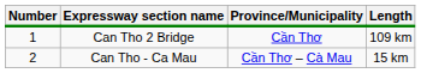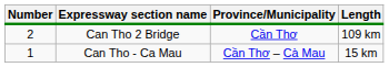Can Tho 2 Bridge | Number: 1 -> 2
Can Tho - Ca Mau | Number: 2 -> 1
